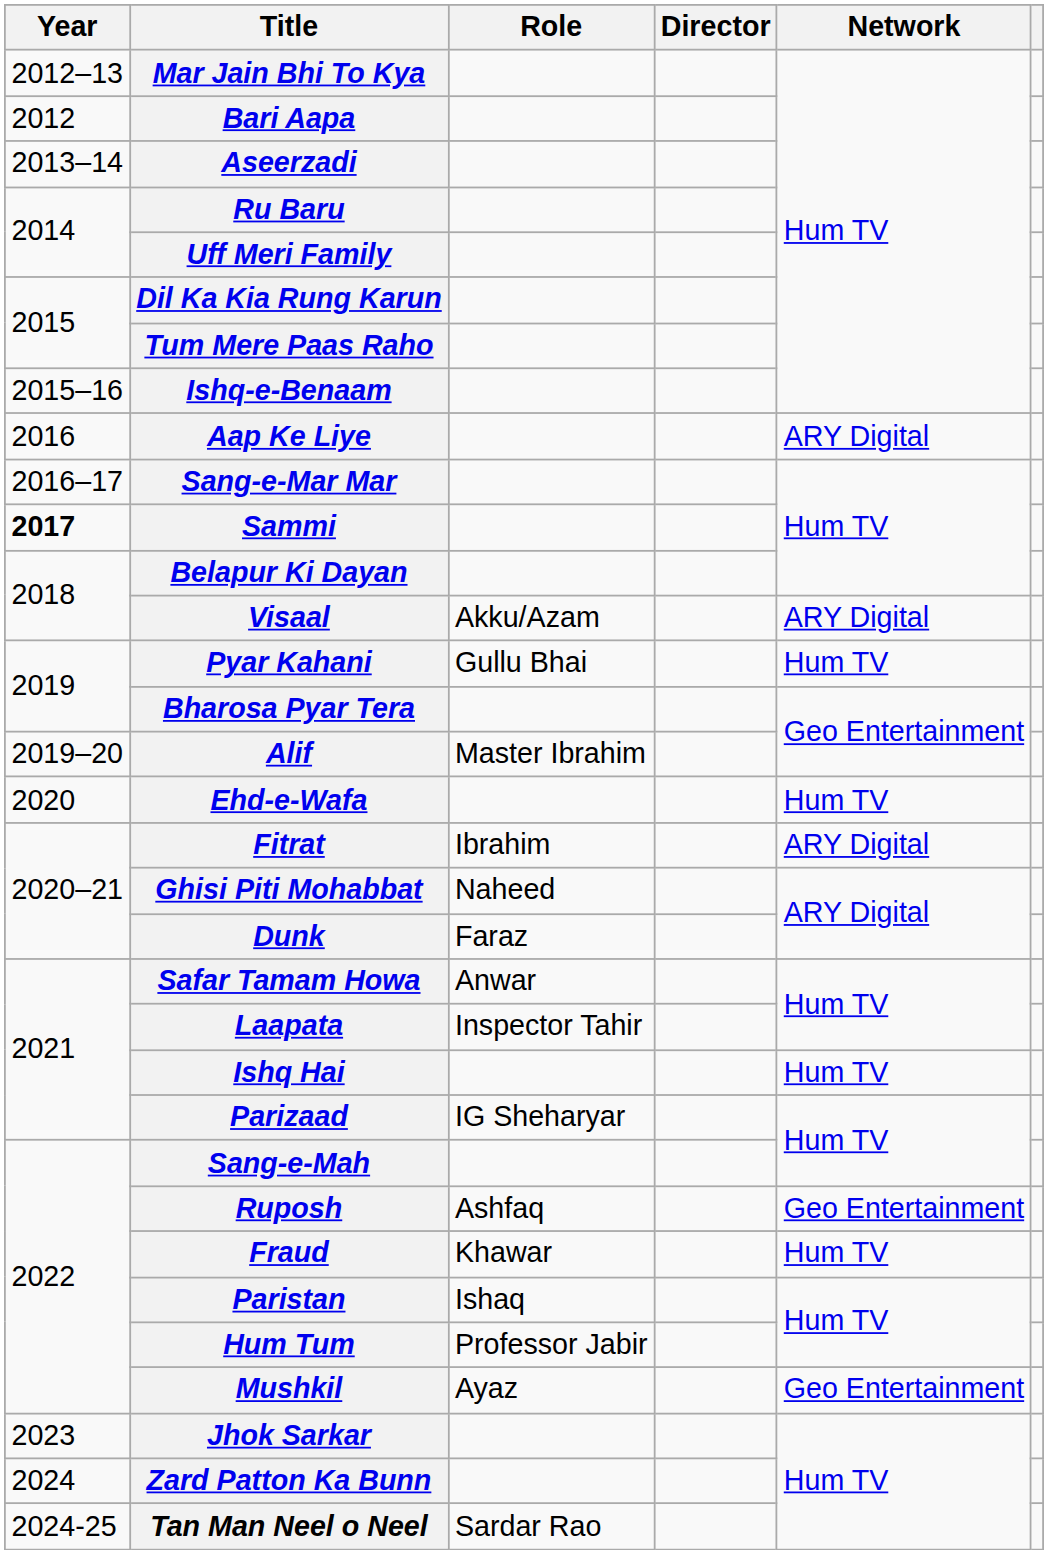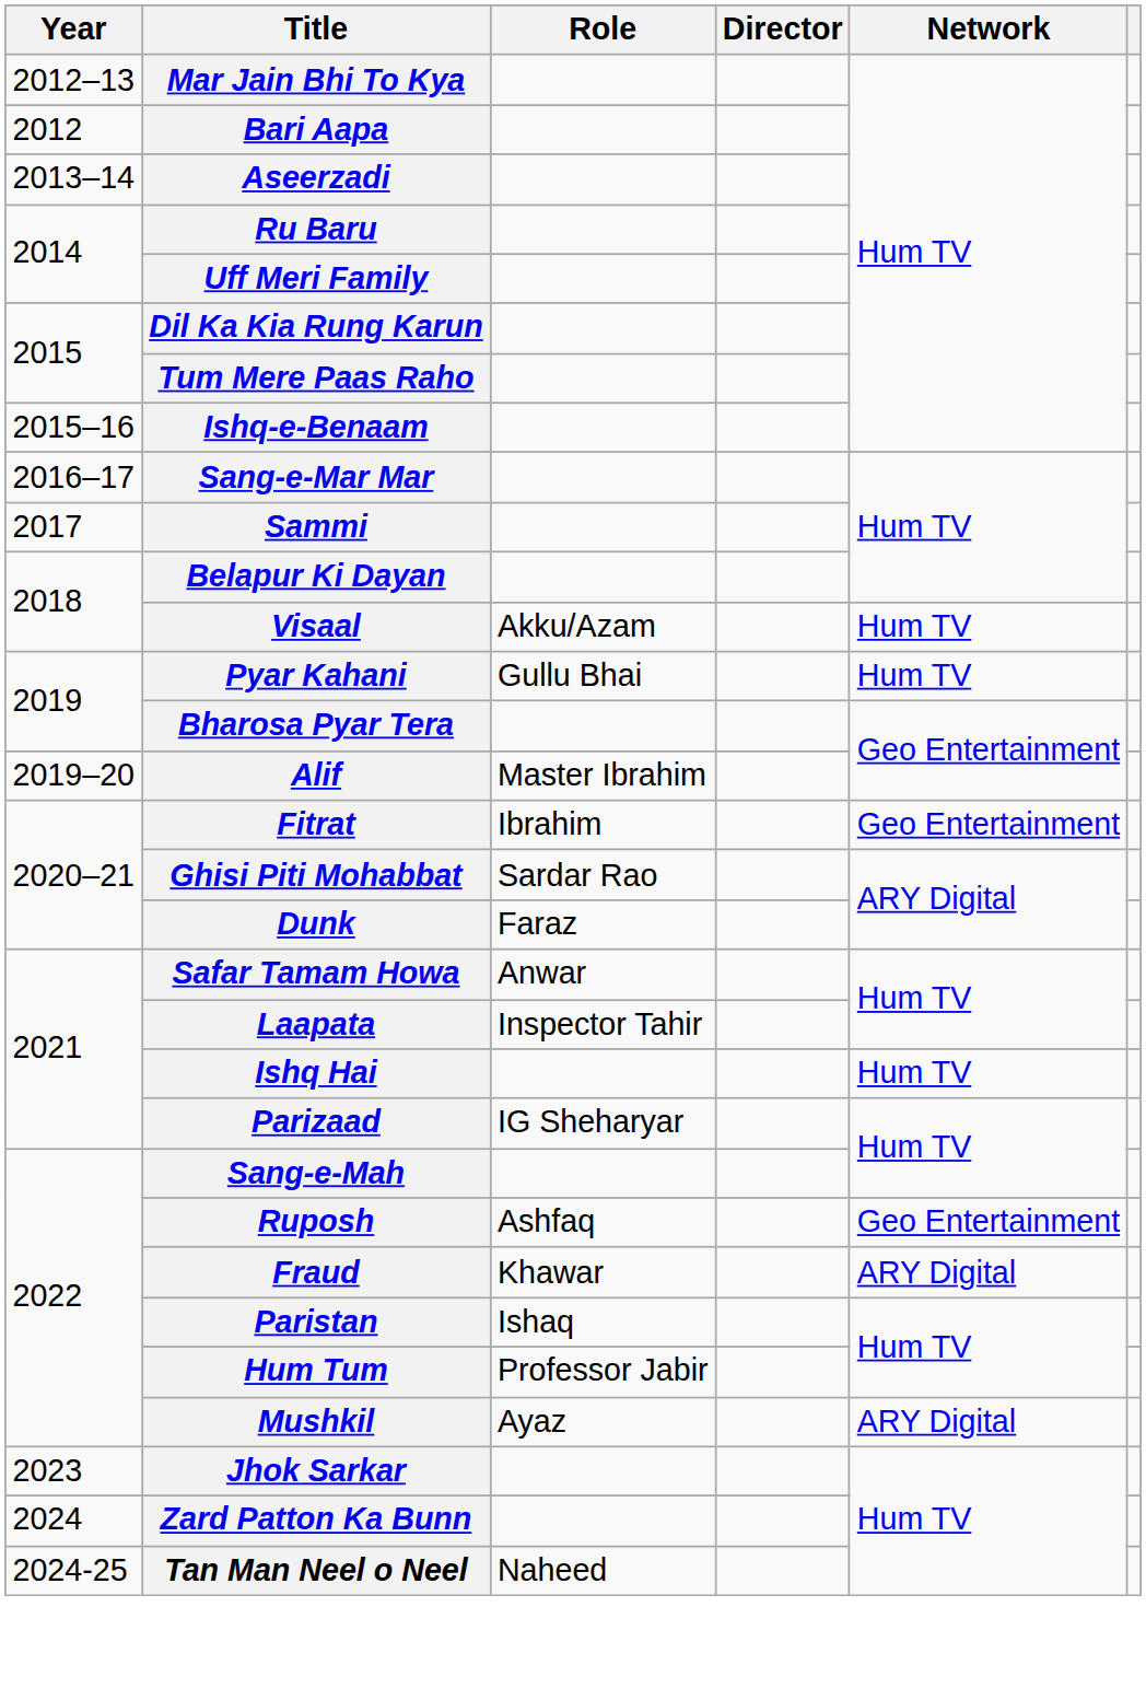- row: 2016 | Aap Ke Liye | ARY Digital
Sammi | Year: bold -> normal
Visaal | Network: ARY Digital -> Hum TV
- row: 2020 | Ehd-e-Wafa | Hum TV
Fitrat | Network: ARY Digital -> Geo Entertainment
Ghisi Piti Mohabbat | Role: Naheed -> Sardar Rao
Fraud | Network: Hum TV -> ARY Digital
Mushkil | Network: Geo Entertainment -> ARY Digital
Tan Man Neel o Neel | Role: Sardar Rao -> Naheed
